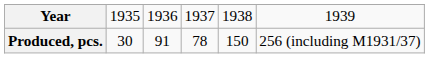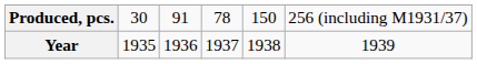rows swapped: Year <-> Produced, pcs.
